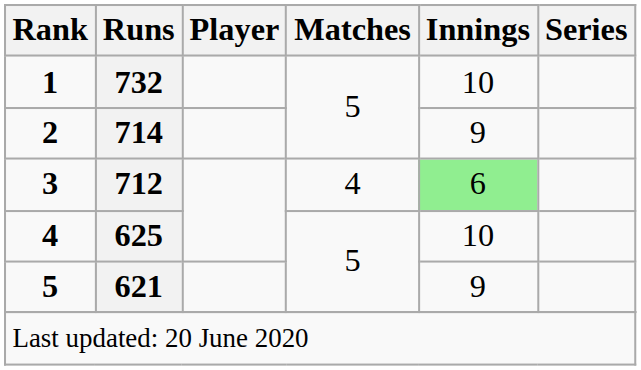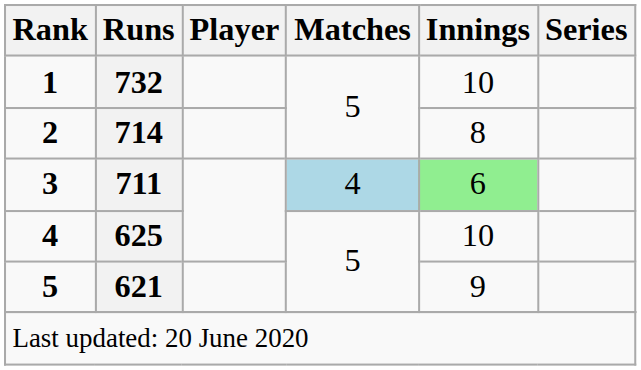2 | Innings: 9 -> 8
3 | Runs: 712 -> 711
3 | Matches: no background -> lightblue background
